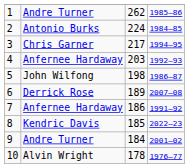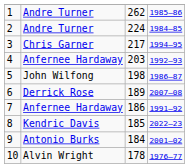2 | column 2: Antonio Burks -> Andre Turner
9 | column 2: Andre Turner -> Antonio Burks
